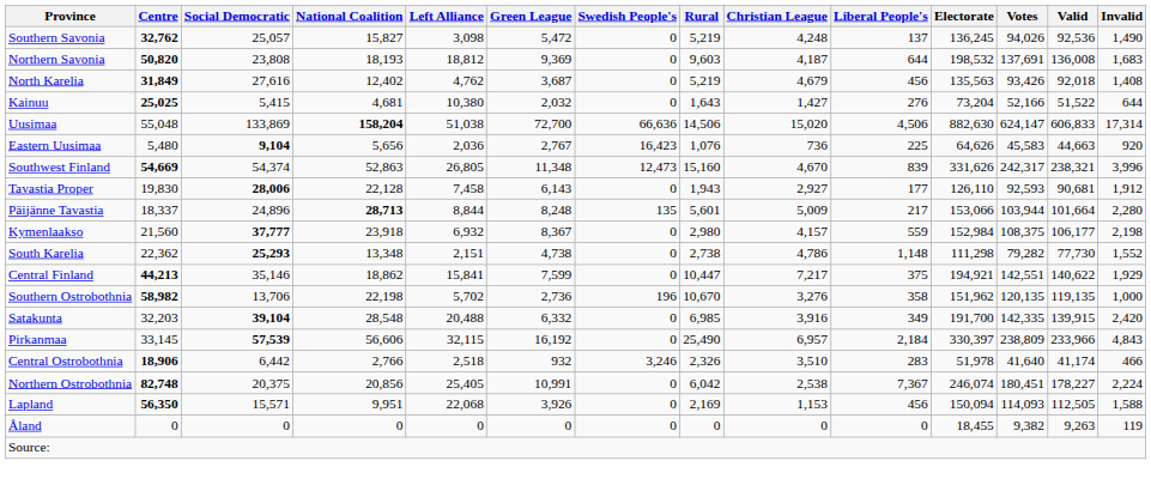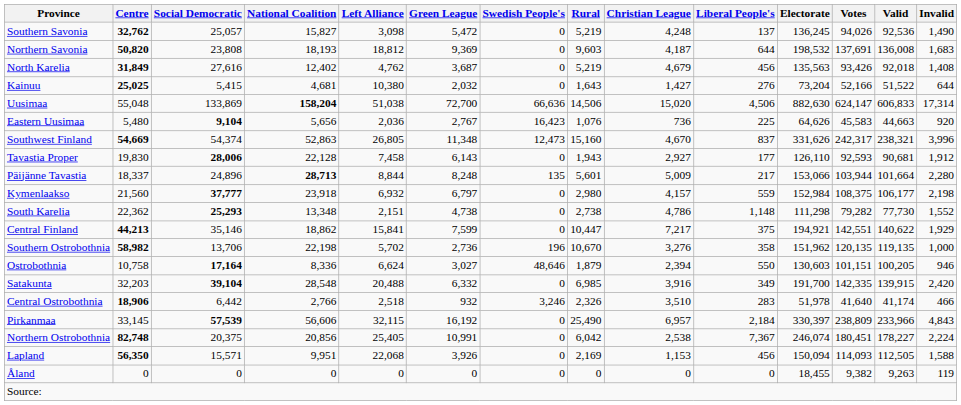Southwest Finland | Liberal People's: 839 -> 837
Kymenlaakso | Green League: 8,367 -> 6,797
+ row: Ostrobothnia | 10,758 | 17,164 | 8,336 | 6,624 | 3,027 | 48,646 | 1,879 | 2,394 | 550 | 130,603 | 101,151 | 100,205 | 946
rows swapped: Pirkanmaa <-> Central Ostrobothnia
